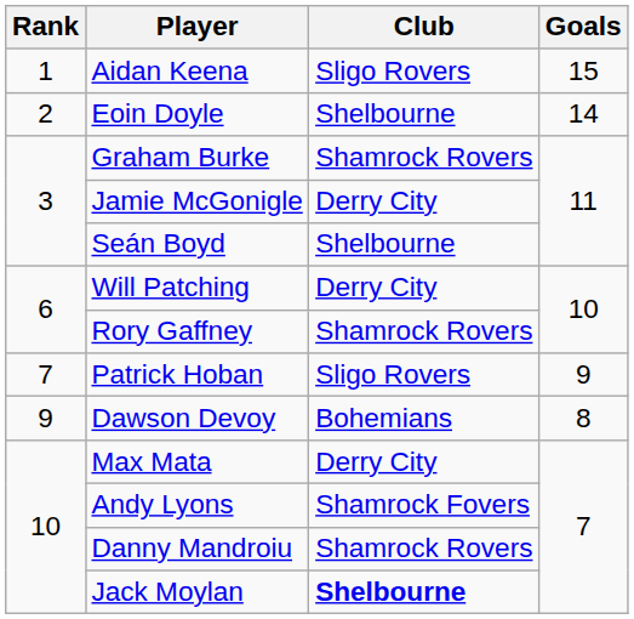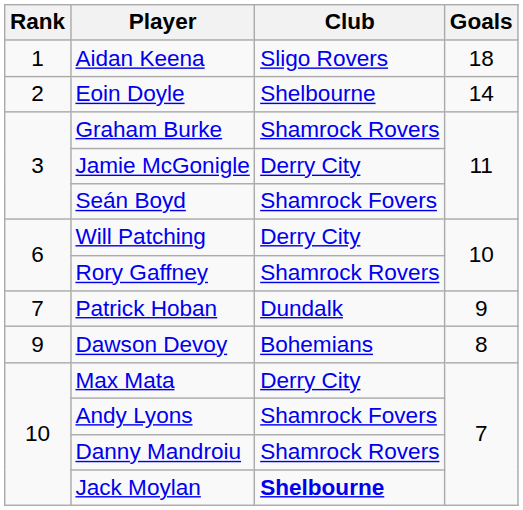Aidan Keena | Goals: 15 -> 18
Seán Boyd | Club: Shelbourne -> Shamrock Fovers
Patrick Hoban | Club: Sligo Rovers -> Dundalk
